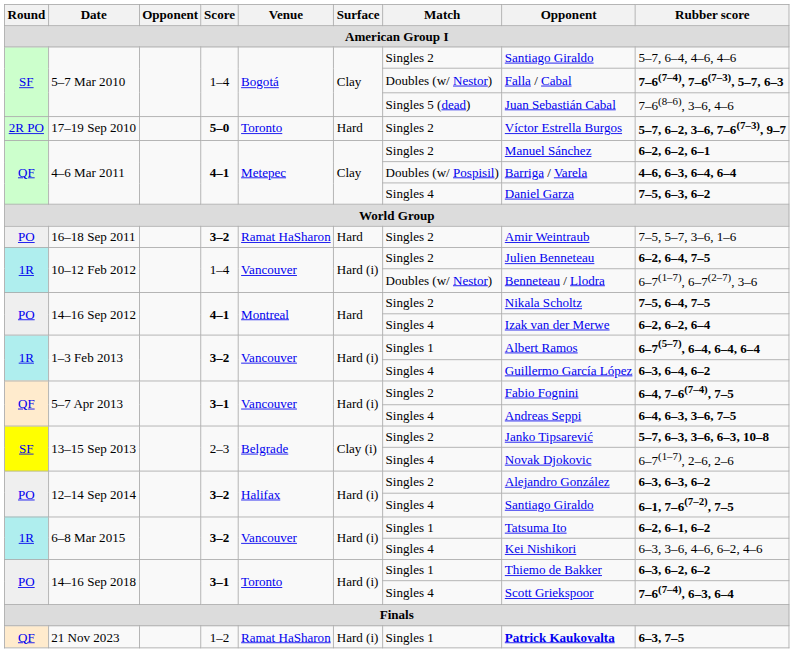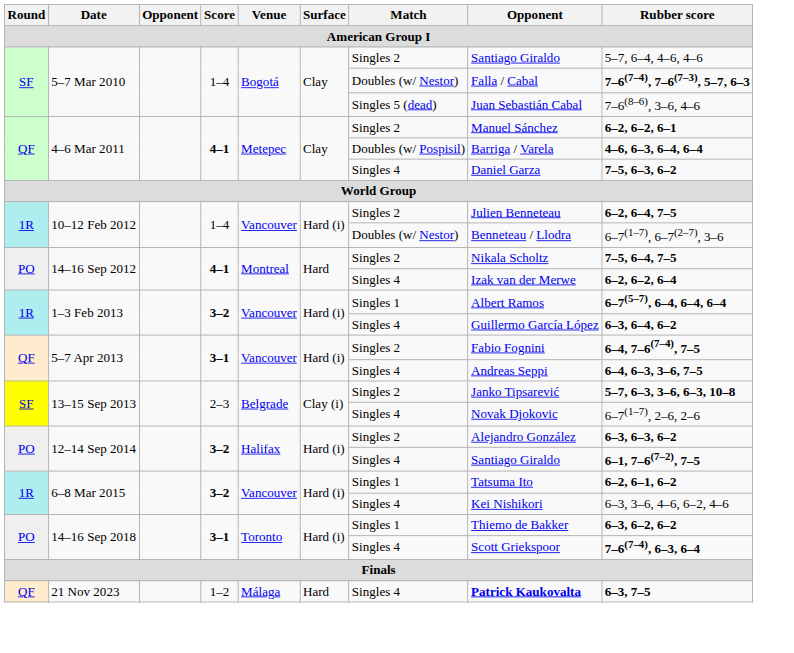- row: 2R PO | 17–19 Sep 2010 | 5–0 | Toronto | Hard | Singles 2 | Víctor Estrella Burgos | 5–7, 6–2, 3–6, 7–6(7–3), 9–7
- row: PO | 16–18 Sep 2011 | 3–2 | Ramat HaSharon | Hard | Singles 2 | Amir Weintraub | 7–5, 5–7, 3–6, 1–6
21 Nov 2023 | Venue: Ramat HaSharon -> Málaga
21 Nov 2023 | Surface: Hard (i) -> Hard
21 Nov 2023 | Match: Singles 1 -> Singles 4
